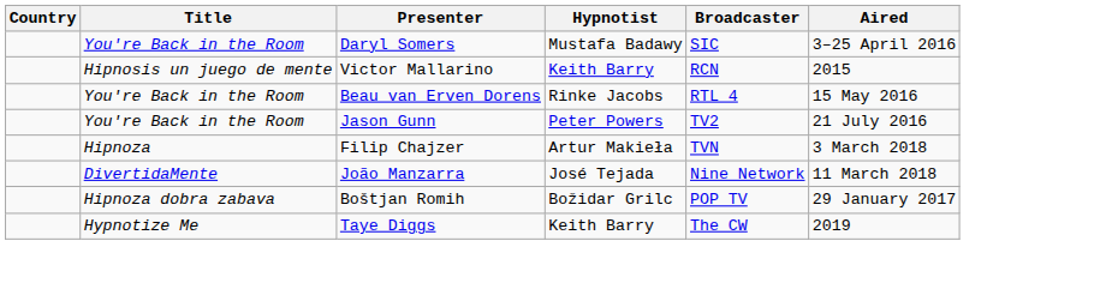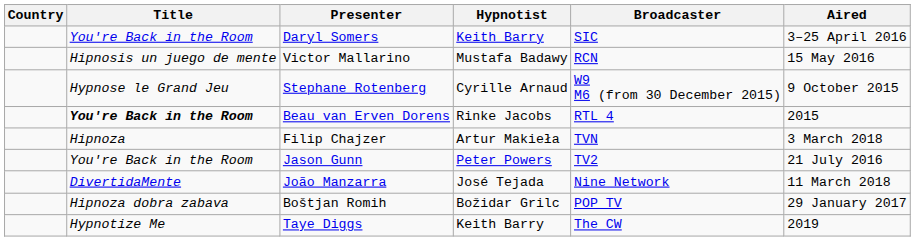Daryl Somers | Hypnotist: Mustafa Badawy -> Keith Barry
Victor Mallarino | Hypnotist: Keith Barry -> Mustafa Badawy
Victor Mallarino | Aired: 2015 -> 15 May 2016
+ row: Hypnose le Grand Jeu | Stephane Rotenberg | Cyrille Arnaud | W9 M6 (from 30 December 2015) | 9 October 2015
Beau van Erven Dorens | Title: normal -> bold
Beau van Erven Dorens | Aired: 15 May 2016 -> 2015
rows swapped: Jason Gunn <-> Filip Chajzer
